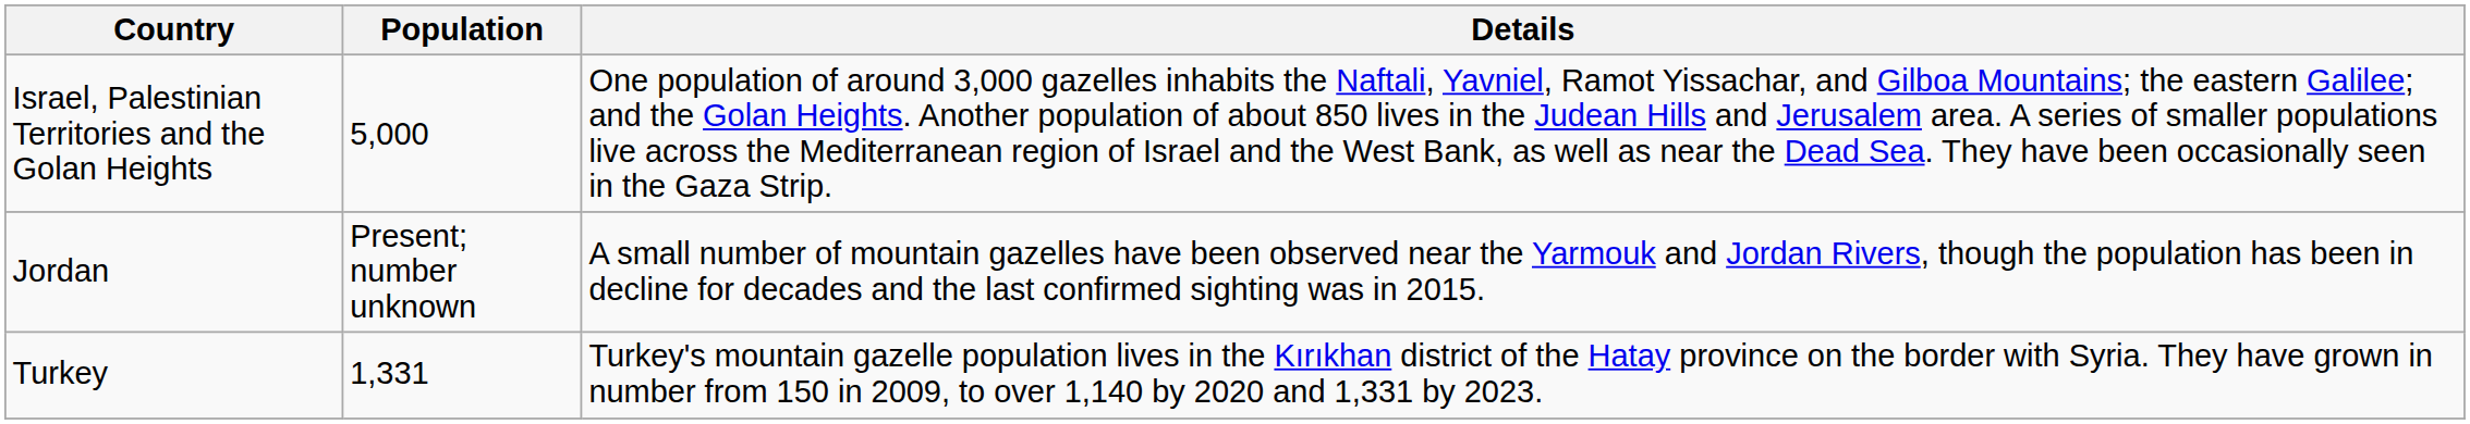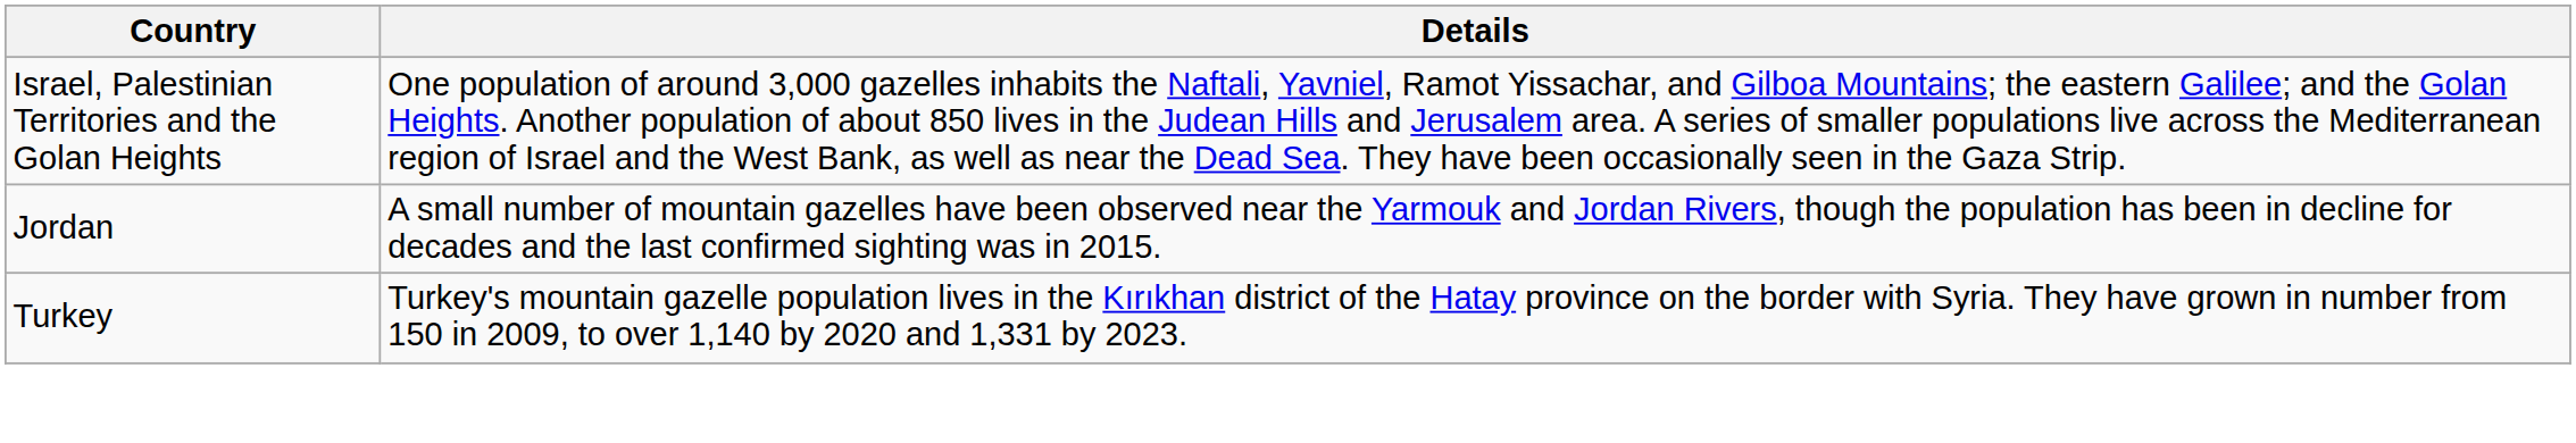- column: Population | 5,000 | Present; number unknown | 1,331
